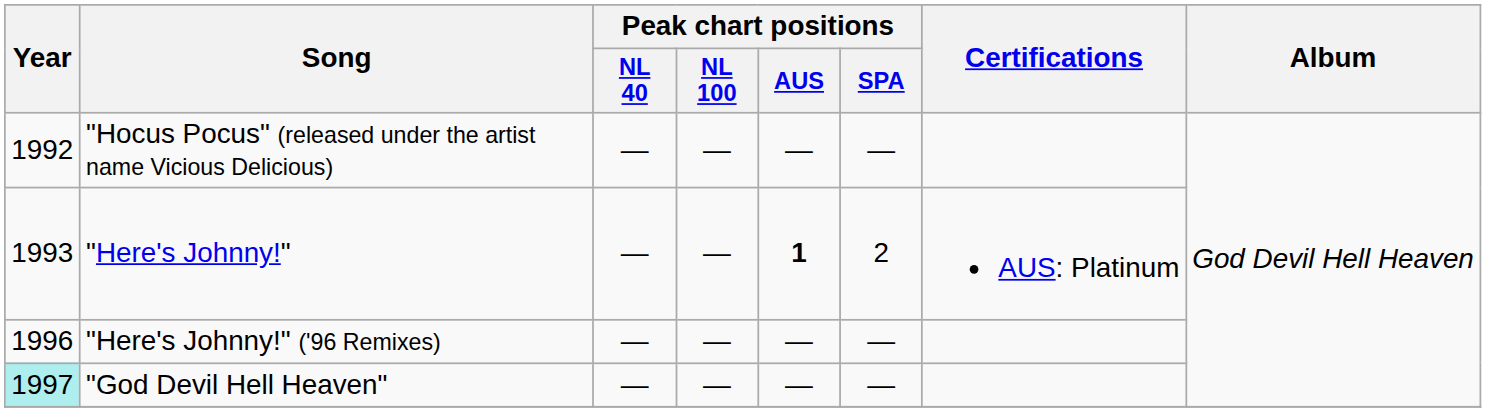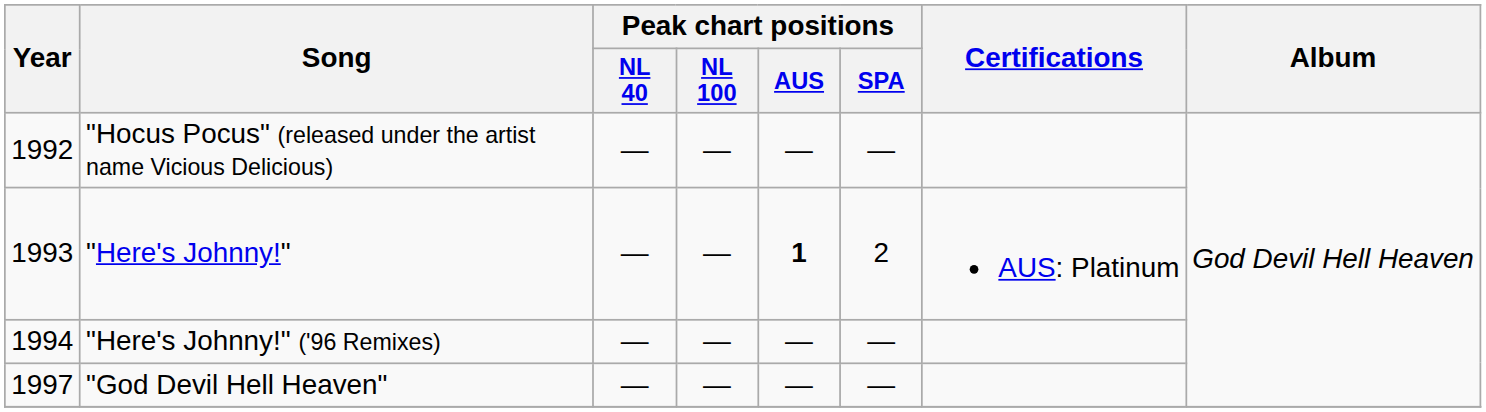"Here's Johnny!" ('96 Remixes) | Year: 1996 -> 1994
"God Devil Hell Heaven" | Year: paleturquoise background -> no background
